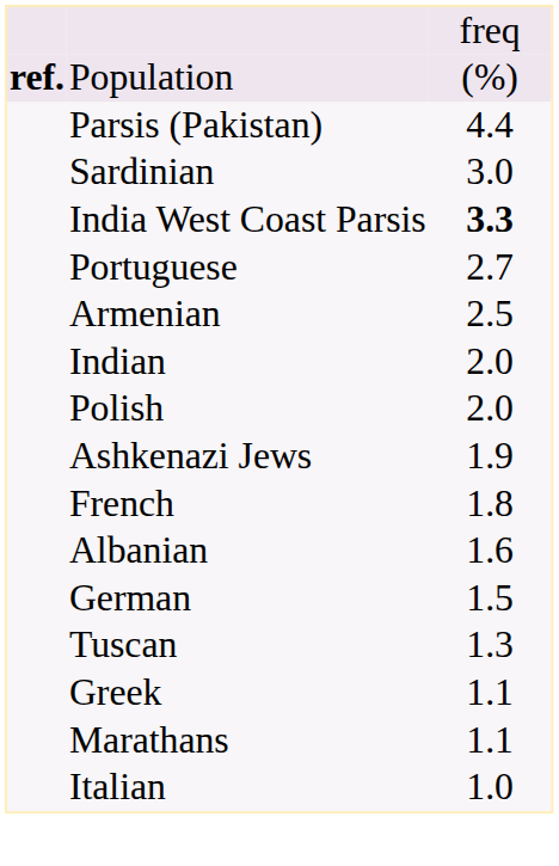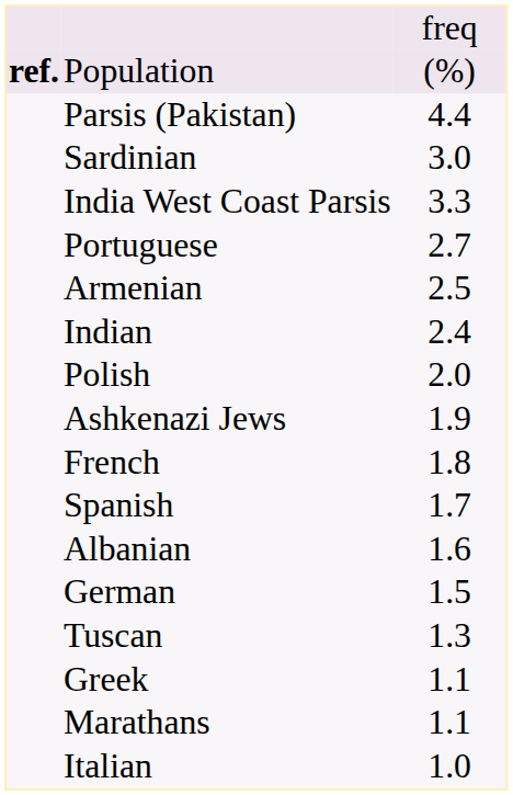India West Coast Parsis | column 3: bold -> normal
Indian | column 3: 2.0 -> 2.4
+ row: Spanish | 1.7
